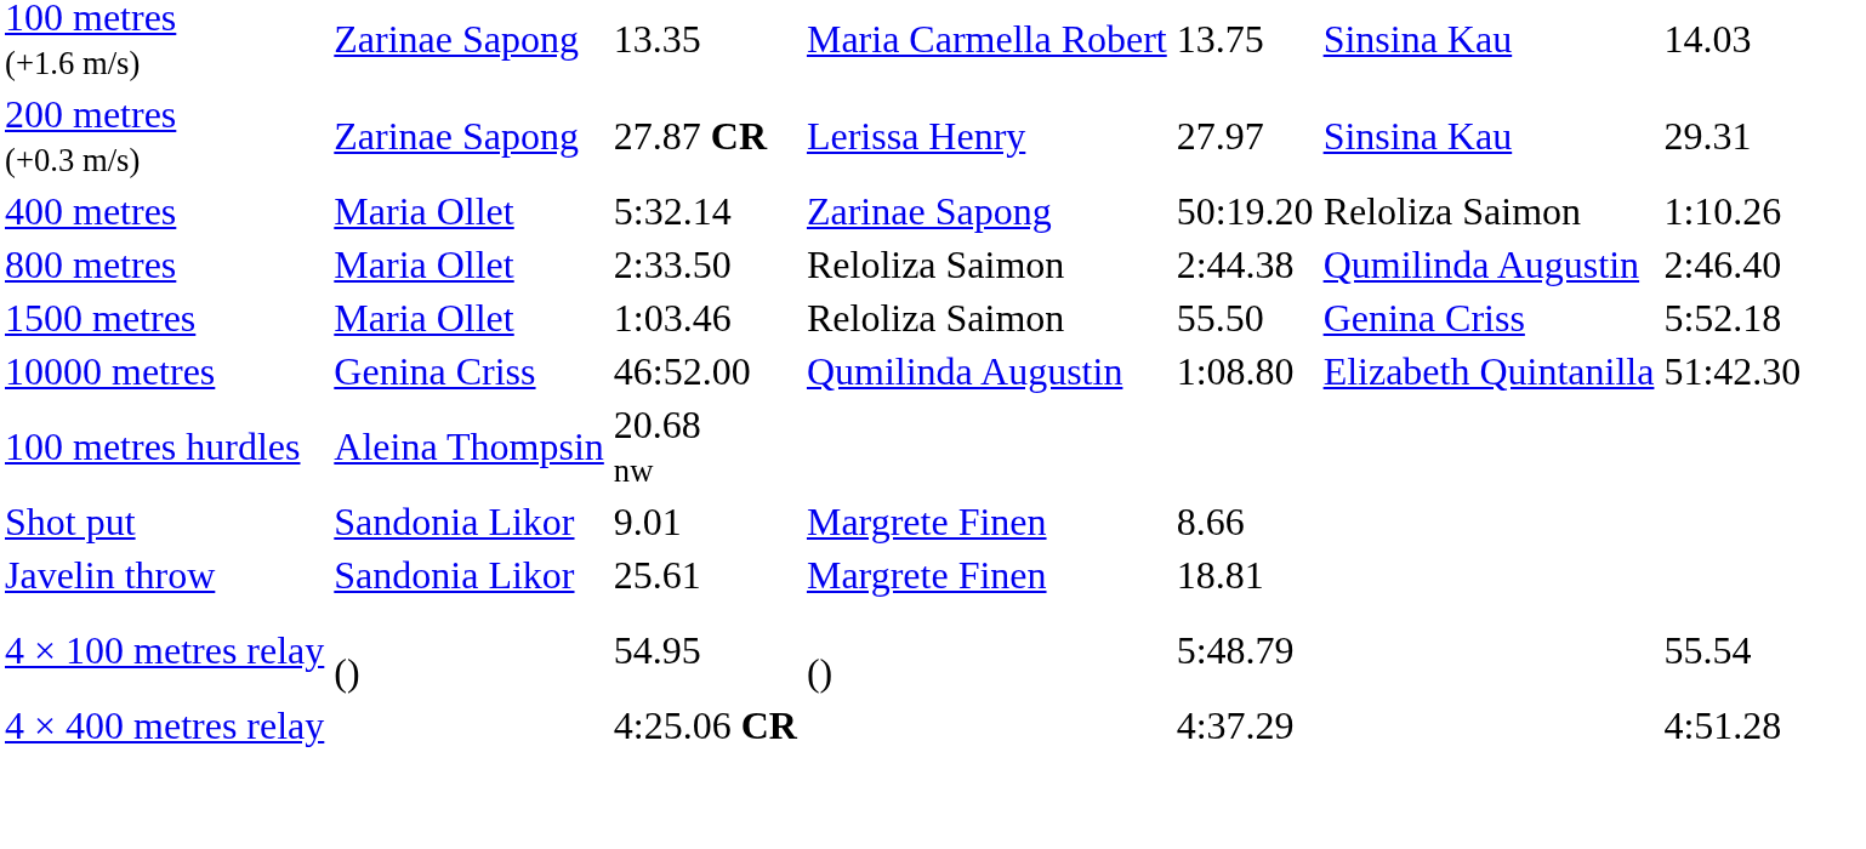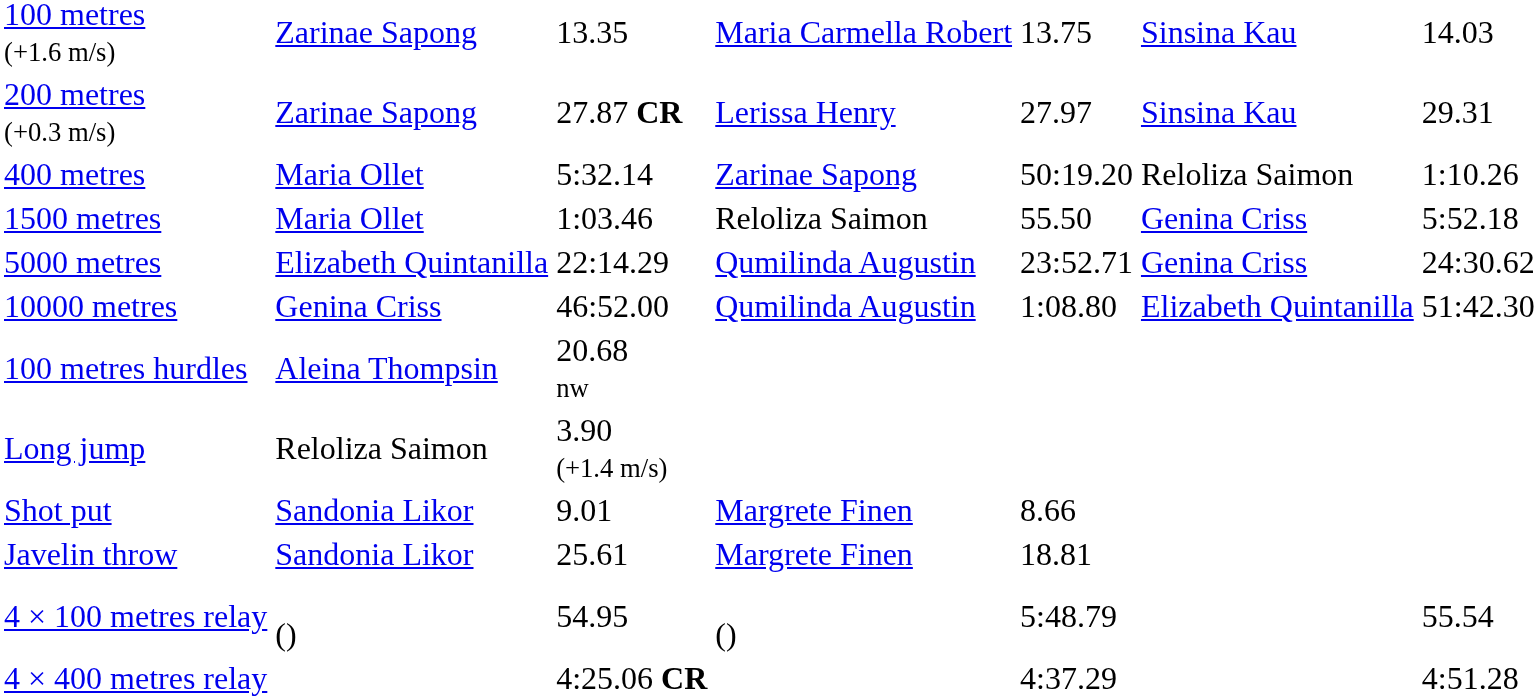- row: 800 metres | Maria Ollet | 2:33.50 | Reloliza Saimon | 2:44.38 | Qumilinda Augustin | 2:46.40
+ row: 5000 metres | Elizabeth Quintanilla | 22:14.29 | Qumilinda Augustin | 23:52.71 | Genina Criss | 24:30.62
+ row: Long jump | Reloliza Saimon | 3.90 (+1.4 m/s)
